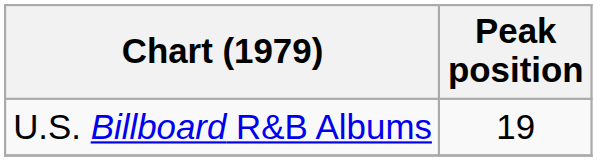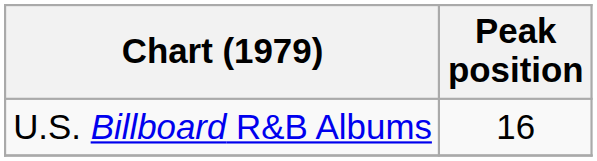U.S. Billboard R&B Albums | Peak position: 19 -> 16
